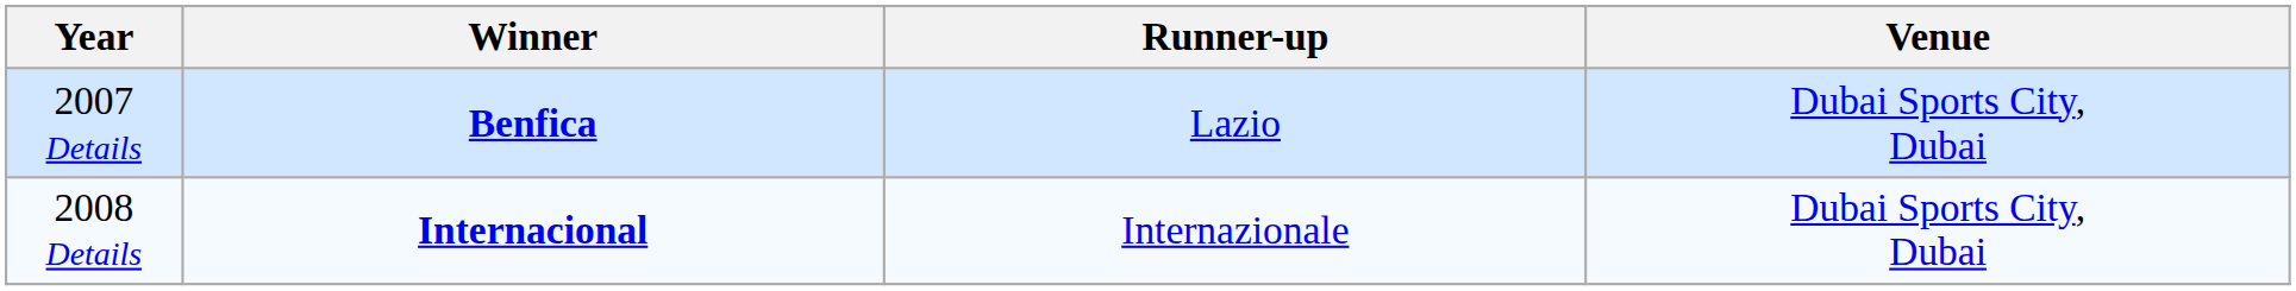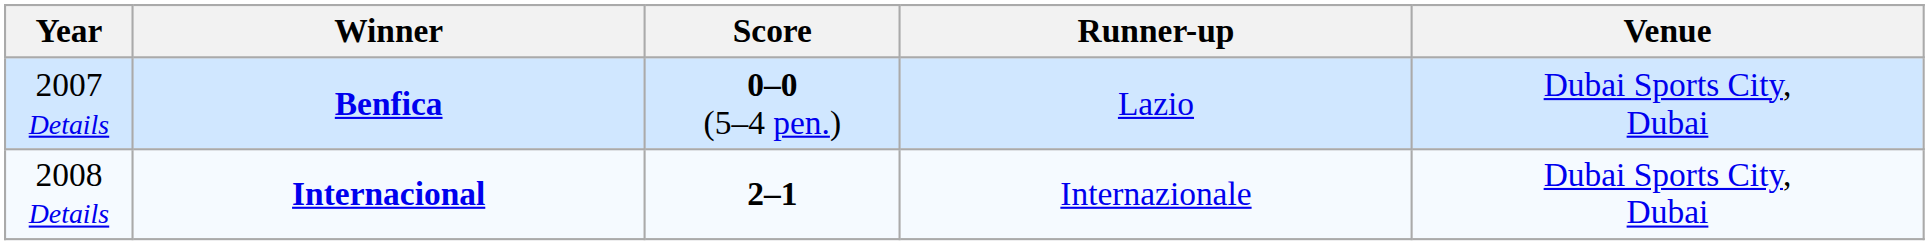+ column: Score | 0–0 (5–4 pen.) | 2–1
